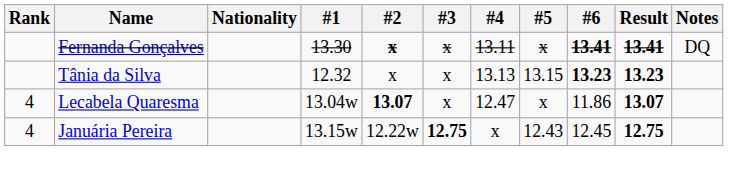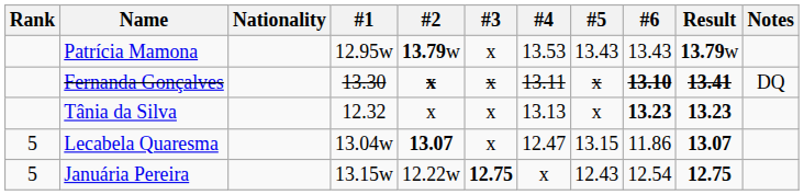+ row: Patrícia Mamona | 12.95w | 13.79w | x | 13.53 | 13.43 | 13.43 | 13.79w
Fernanda Gonçalves | #6: 13.41 -> 13.10
Tânia da Silva | #5: 13.15 -> x
Lecabela Quaresma | Rank: 4 -> 5
Lecabela Quaresma | #5: x -> 13.15
Januária Pereira | Rank: 4 -> 5
Januária Pereira | #6: 12.45 -> 12.54
